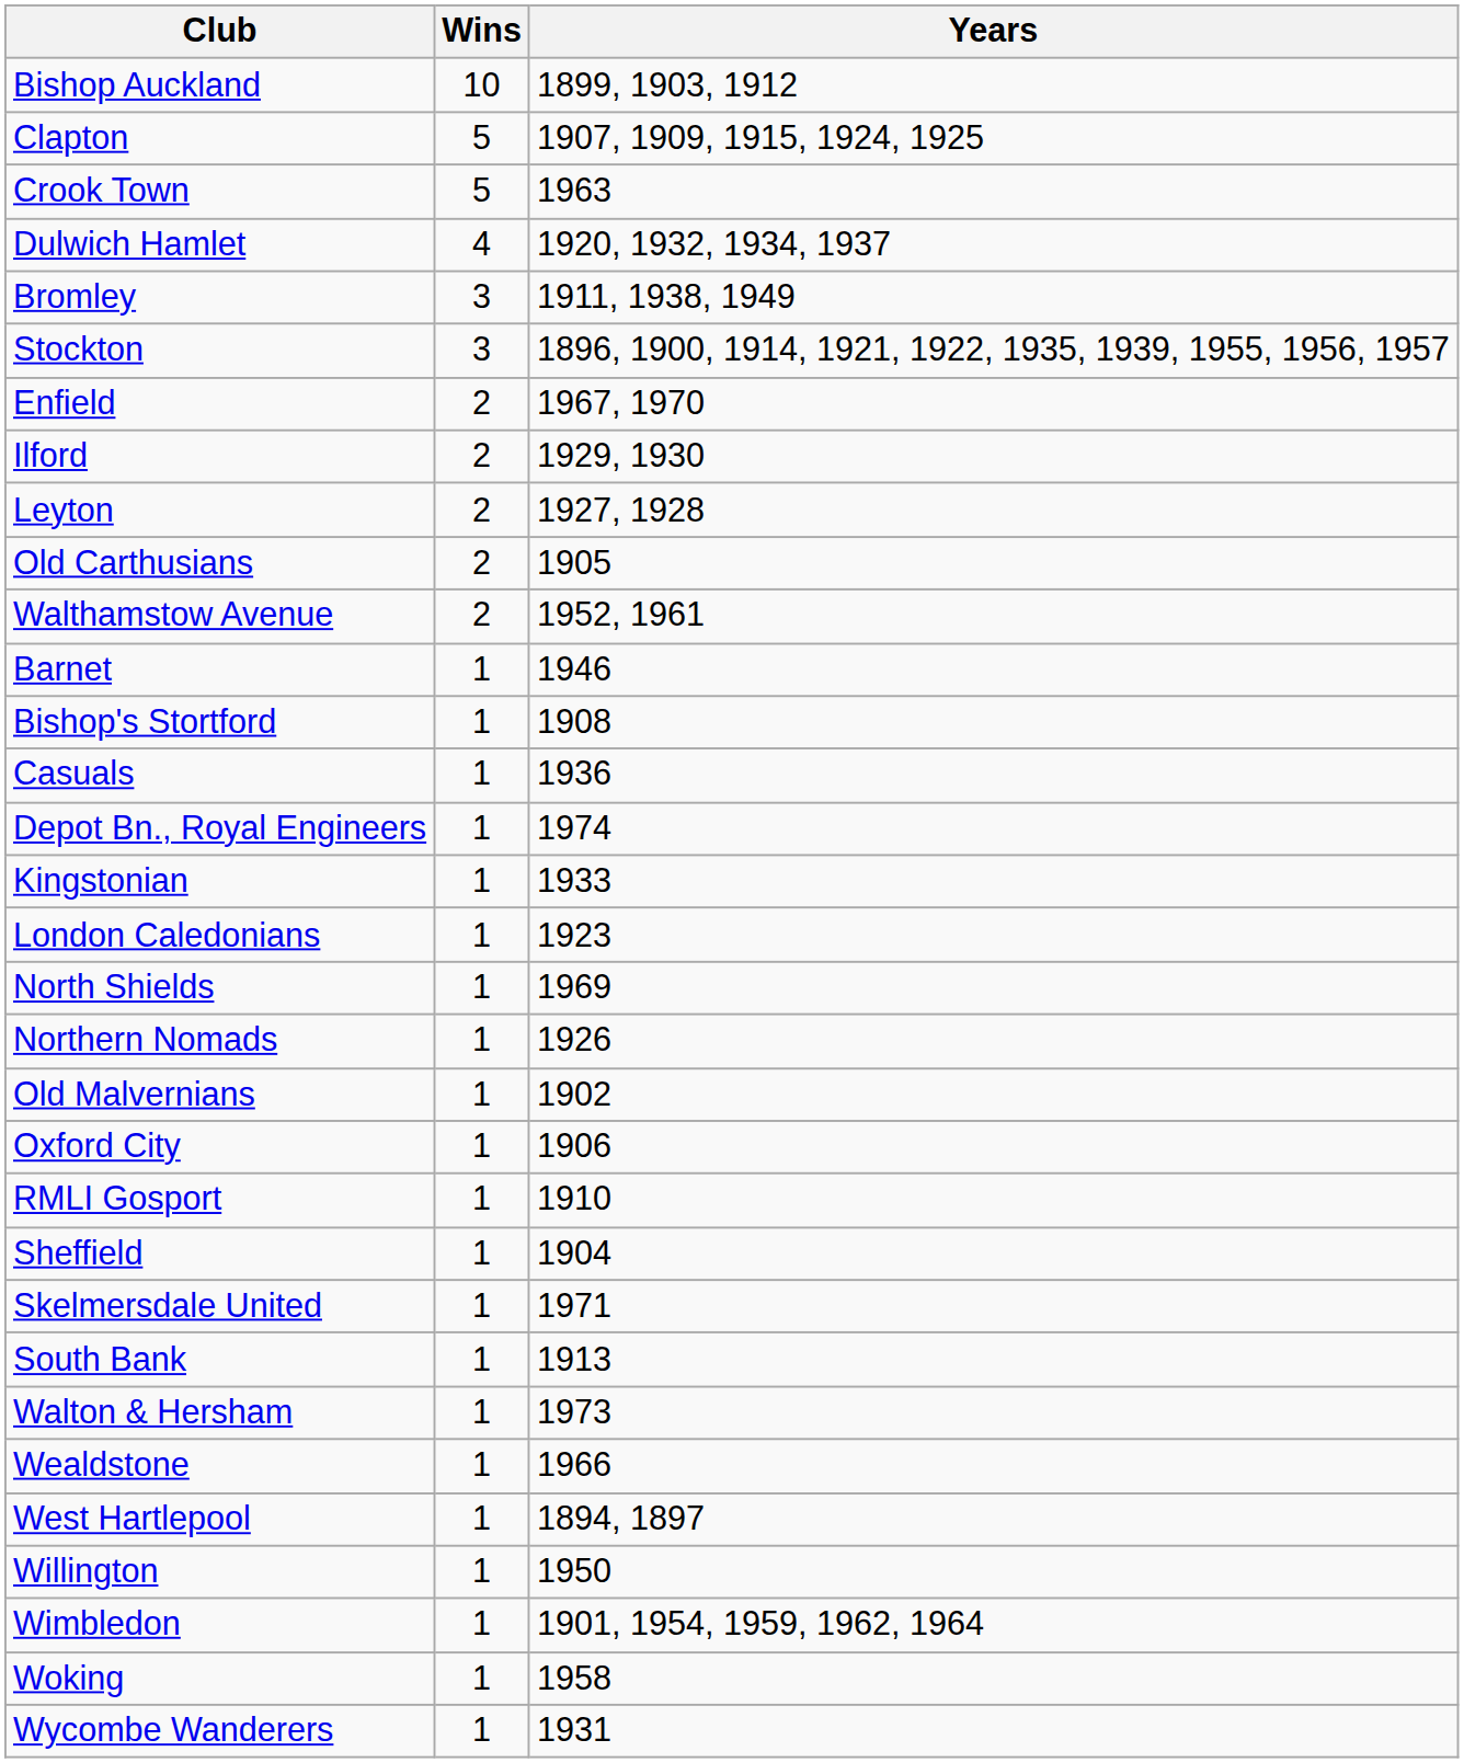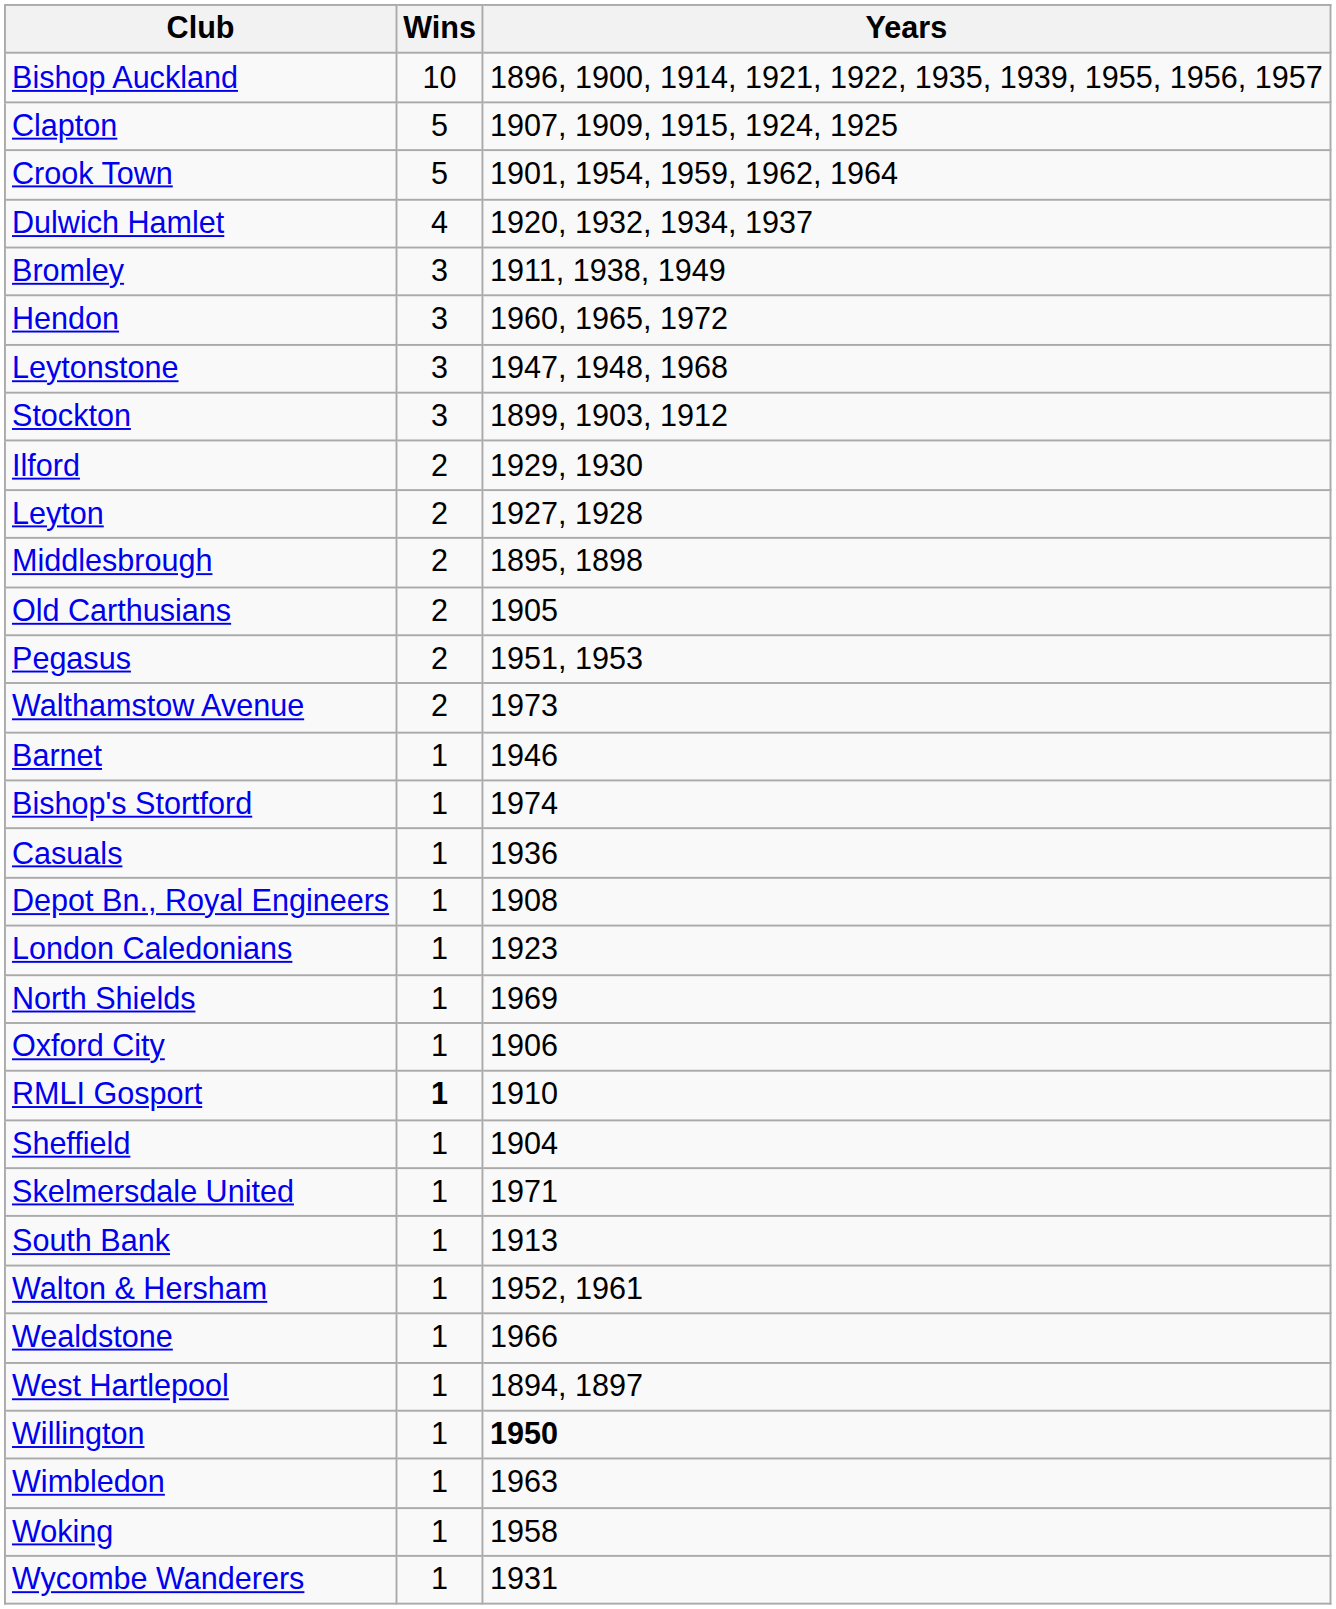Bishop Auckland | Years: 1899, 1903, 1912 -> 1896, 1900, 1914, 1921, 1922, 1935, 1939, 1955, 1956, 1957
Crook Town | Years: 1963 -> 1901, 1954, 1959, 1962, 1964
+ row: Hendon | 3 | 1960, 1965, 1972
+ row: Leytonstone | 3 | 1947, 1948, 1968
Stockton | Years: 1896, 1900, 1914, 1921, 1922, 1935, 1939, 1955, 1956, 1957 -> 1899, 1903, 1912
- row: Enfield | 2 | 1967, 1970
+ row: Middlesbrough | 2 | 1895, 1898
+ row: Pegasus | 2 | 1951, 1953
Walthamstow Avenue | Years: 1952, 1961 -> 1973
Bishop's Stortford | Years: 1908 -> 1974
Depot Bn., Royal Engineers | Years: 1974 -> 1908
- row: Kingstonian | 1 | 1933
- row: Northern Nomads | 1 | 1926
- row: Old Malvernians | 1 | 1902
RMLI Gosport | Wins: normal -> bold
Walton & Hersham | Years: 1973 -> 1952, 1961
Willington | Years: normal -> bold
Wimbledon | Years: 1901, 1954, 1959, 1962, 1964 -> 1963
